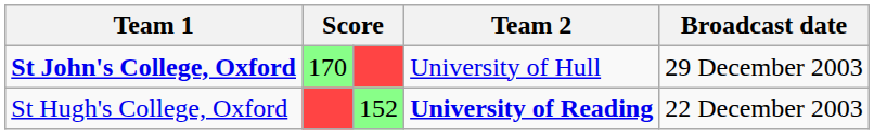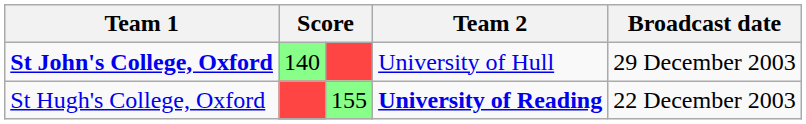St John's College, Oxford | column 2: 170 -> 140
St Hugh's College, Oxford | column 3: 152 -> 155
